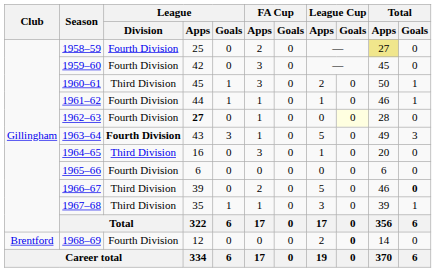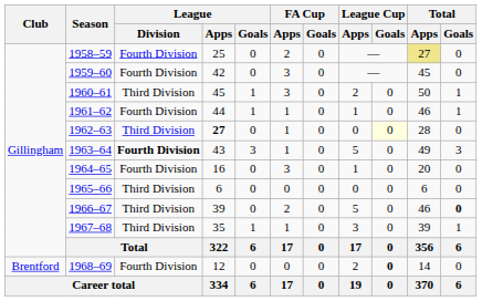1962–63 | League / Division: Fourth Division -> Third Division
1964–65 | League / Division: Third Division -> Fourth Division
1965–66 | League / Division: Fourth Division -> Third Division
